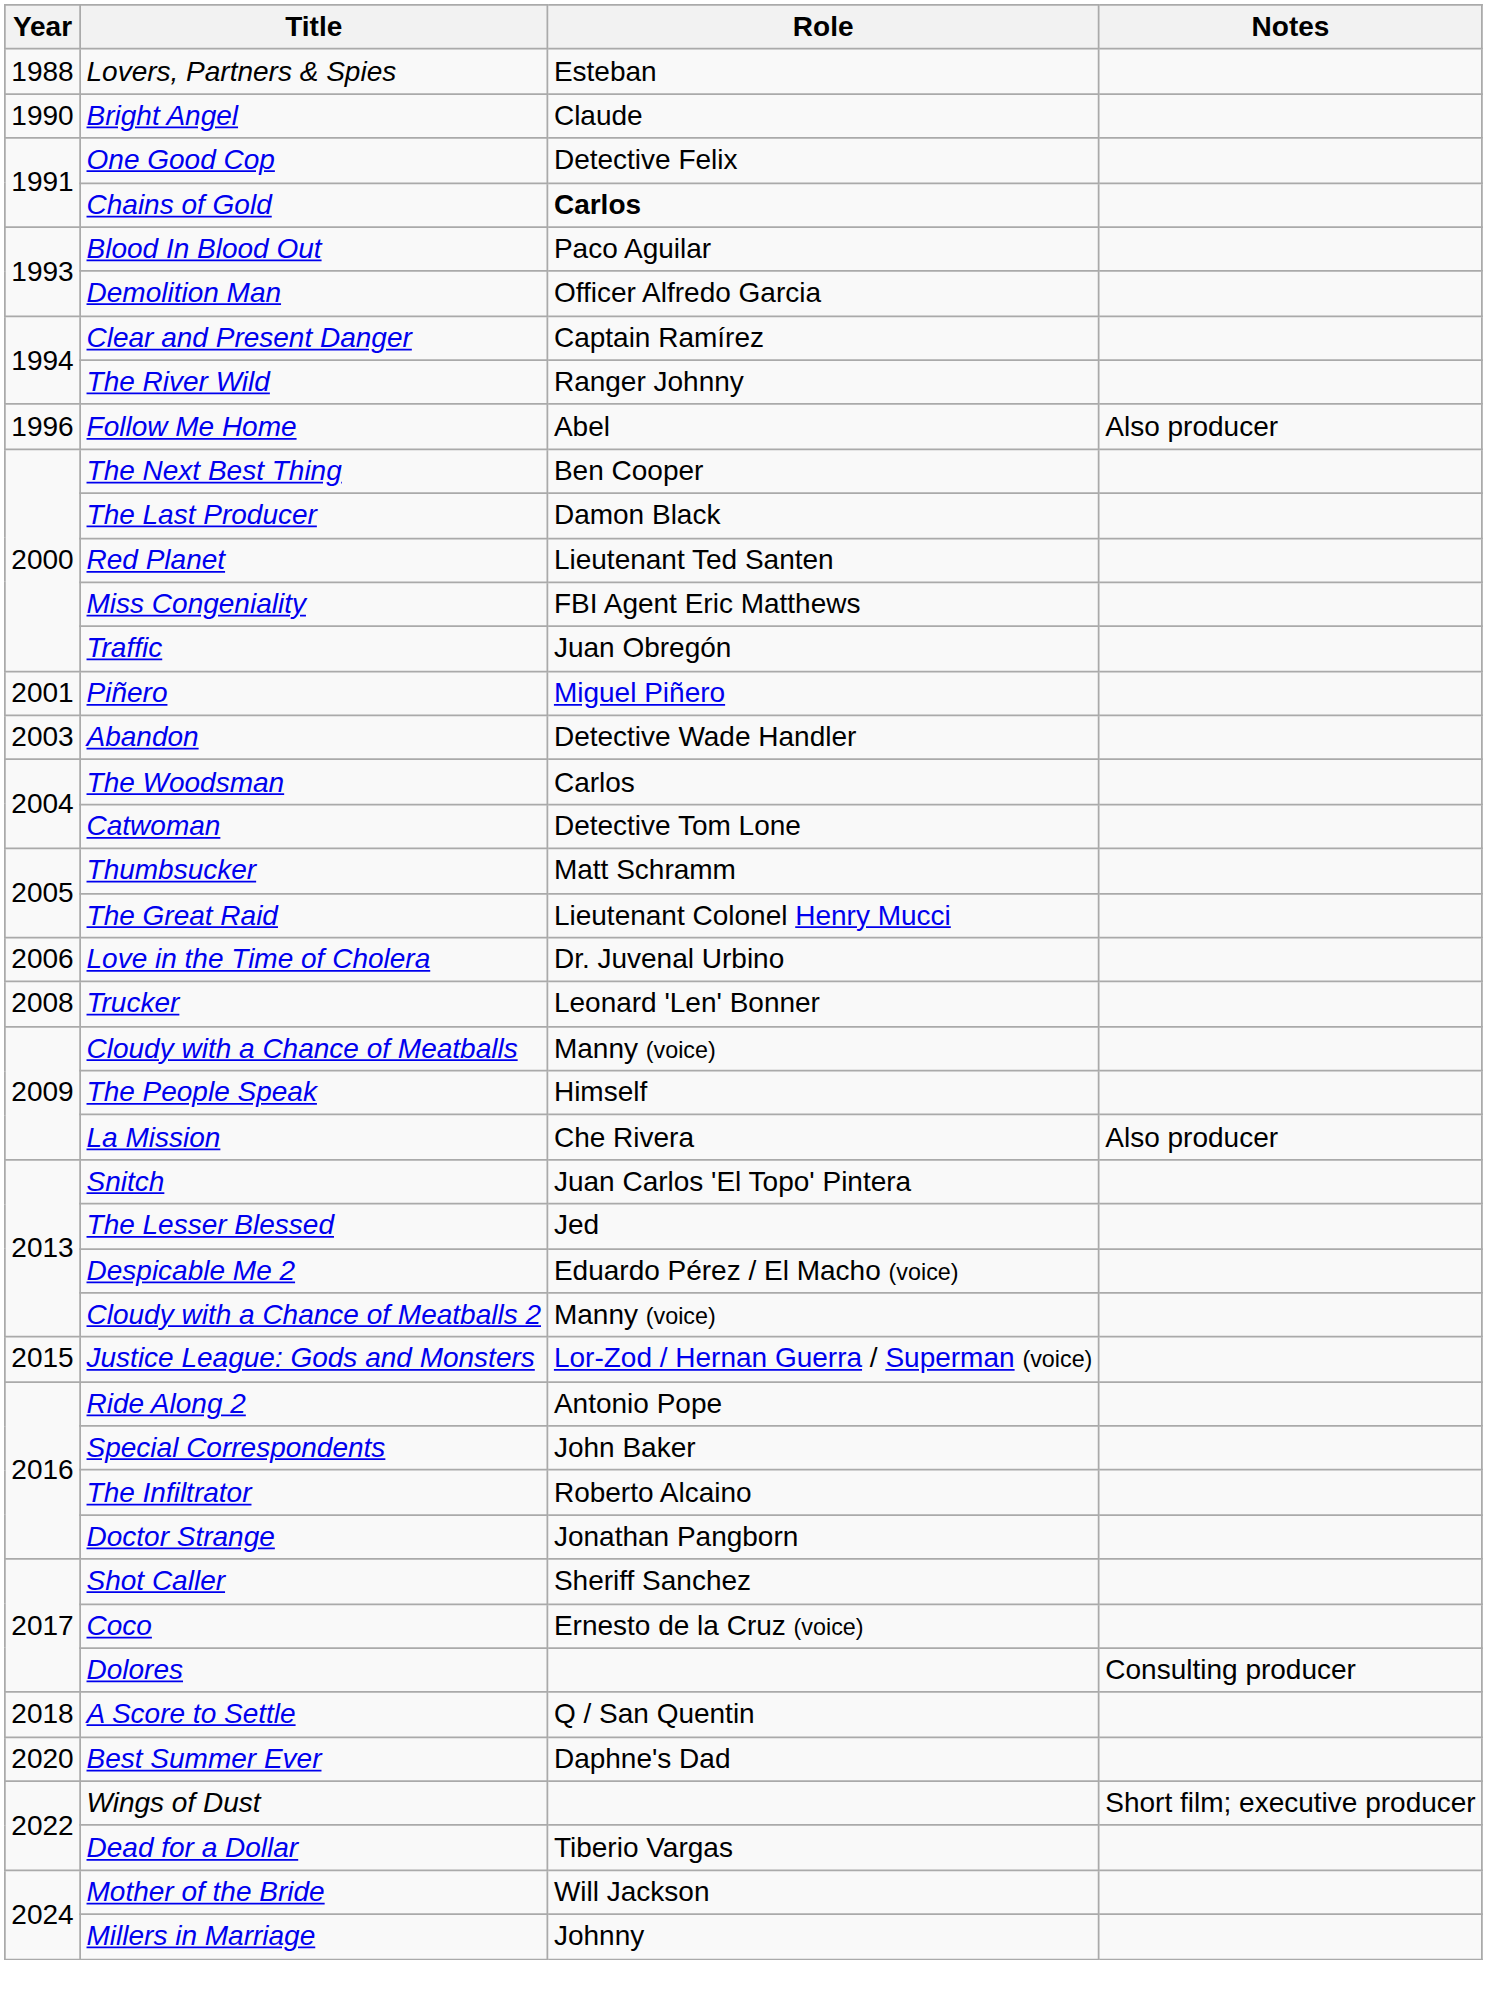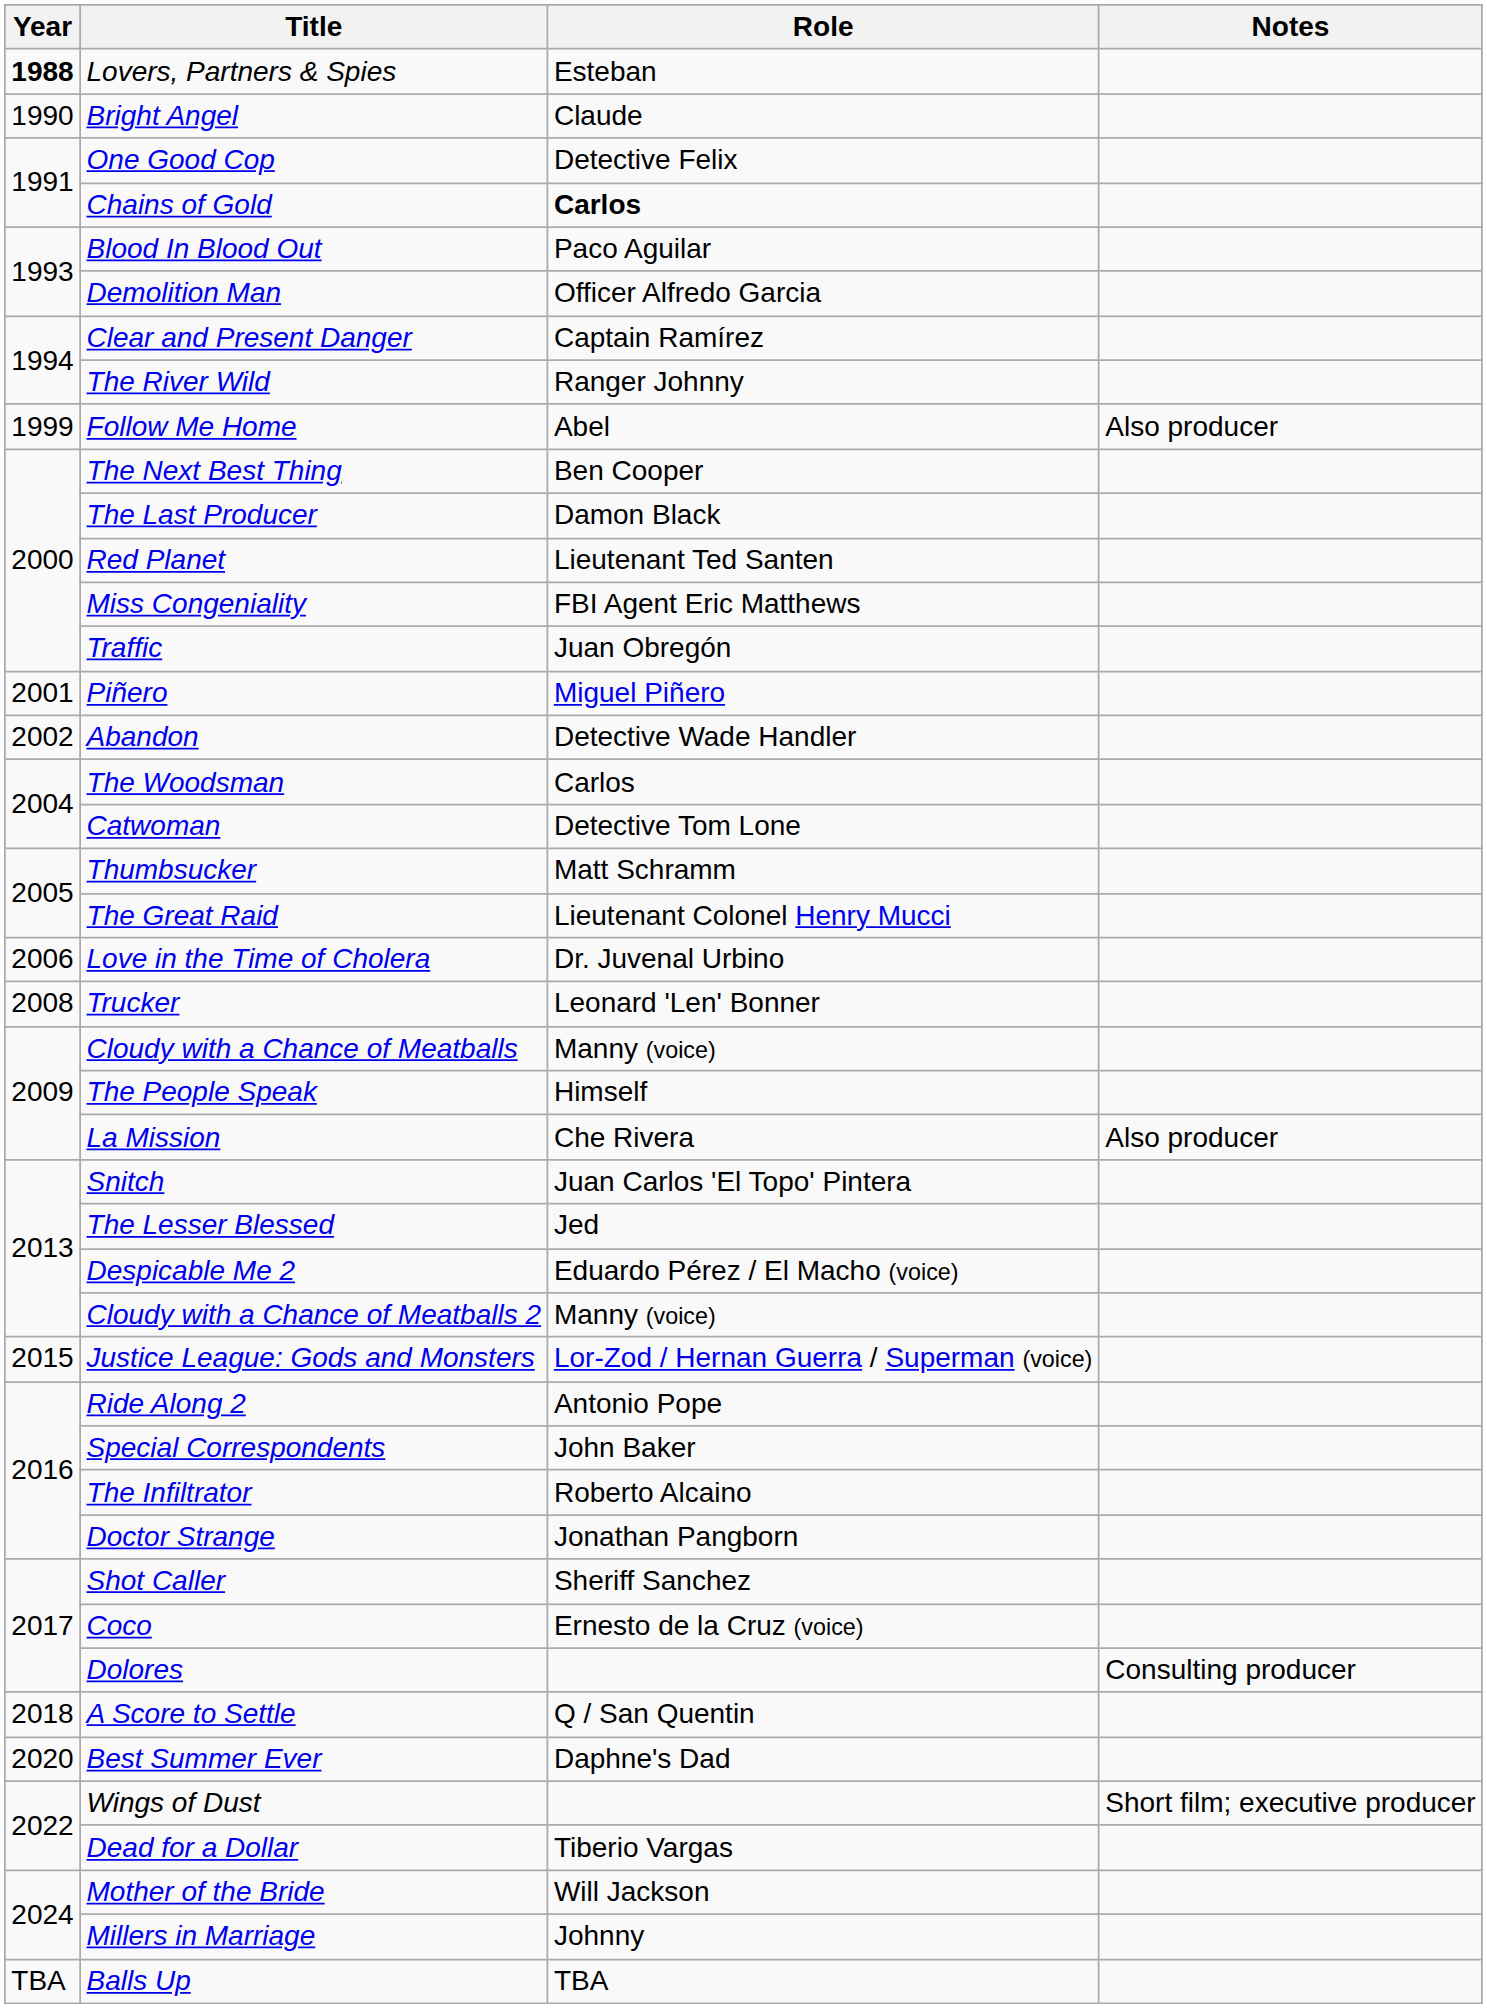Lovers, Partners & Spies | Year: normal -> bold
Follow Me Home | Year: 1996 -> 1999
Abandon | Year: 2003 -> 2002
+ row: TBA | Balls Up | TBA
